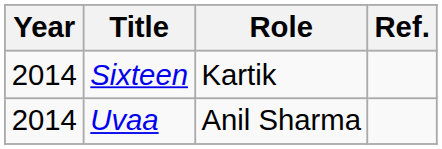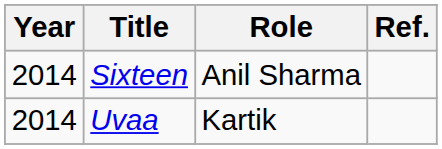Sixteen | Role: Kartik -> Anil Sharma
Uvaa | Role: Anil Sharma -> Kartik
